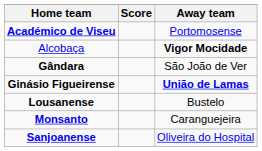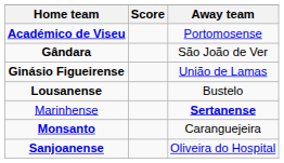- row: Alcobaça | Vigor Mocidade
Ginásio Figueirense | Away team: bold -> normal
+ row: Marinhense | Sertanense
